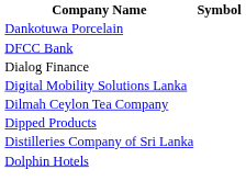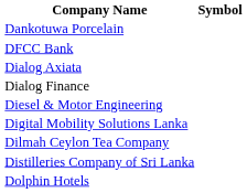+ row: Dialog Axiata
+ row: Diesel & Motor Engineering
- row: Dipped Products
